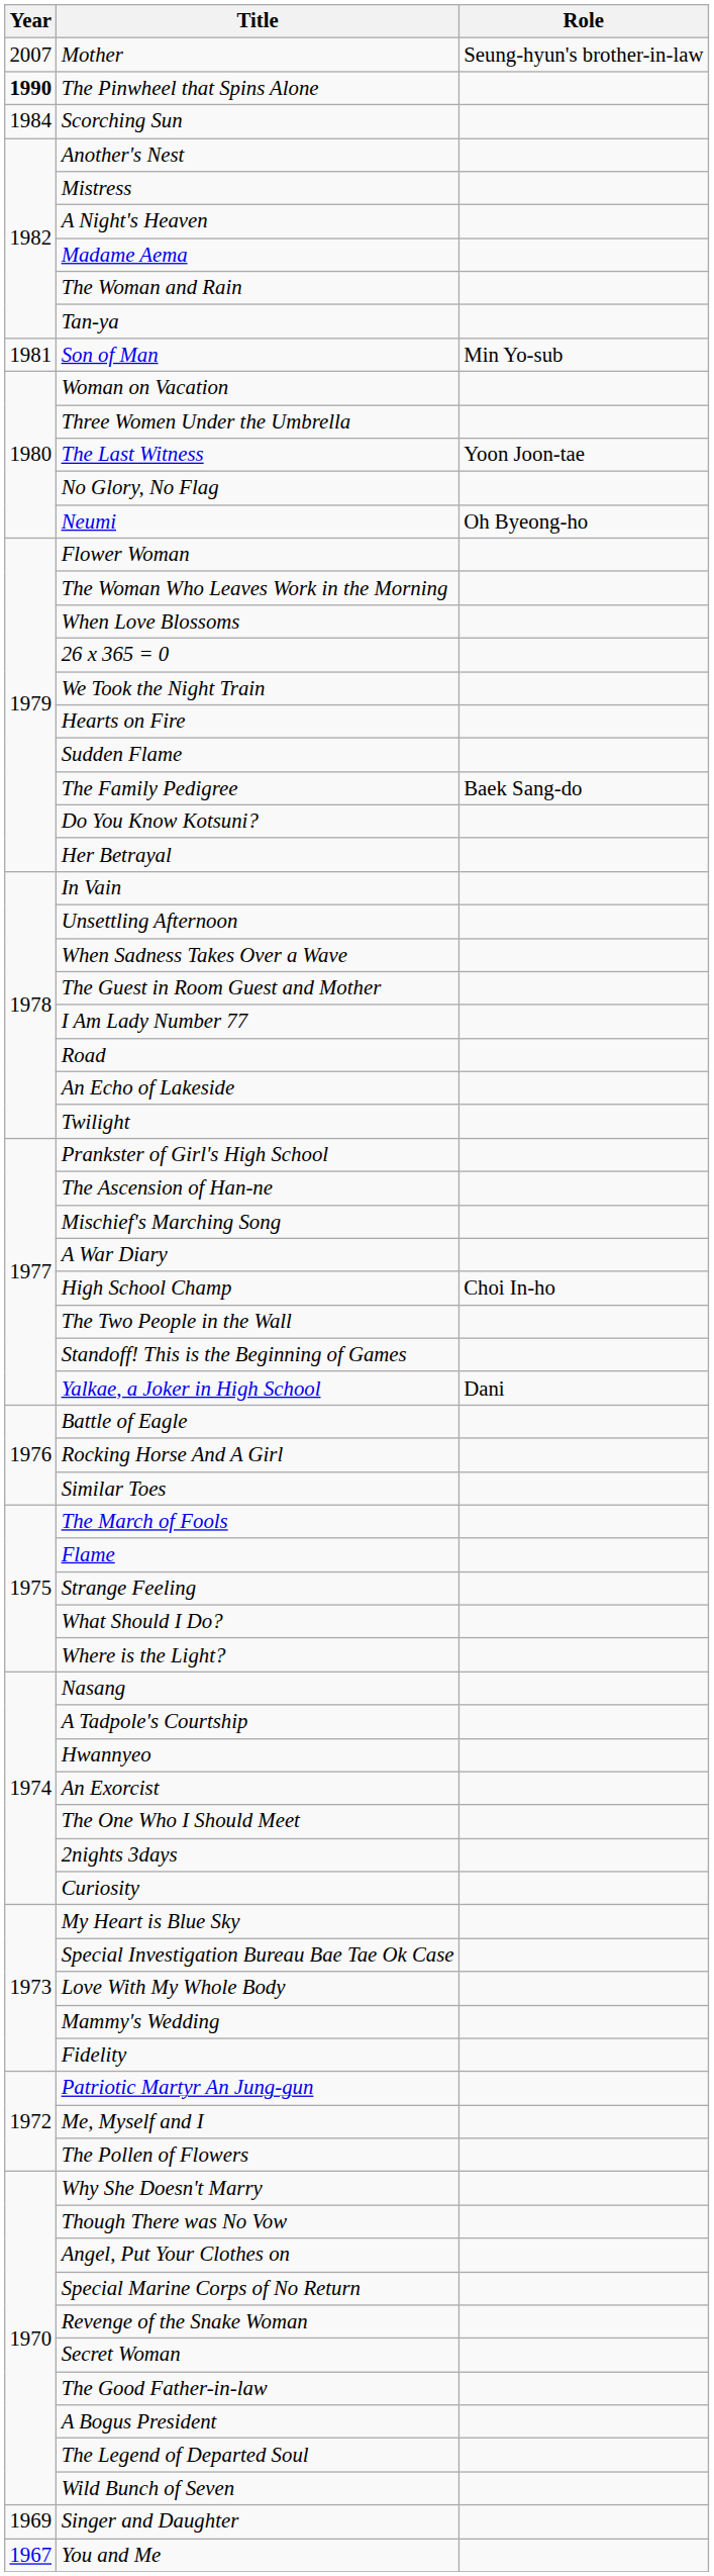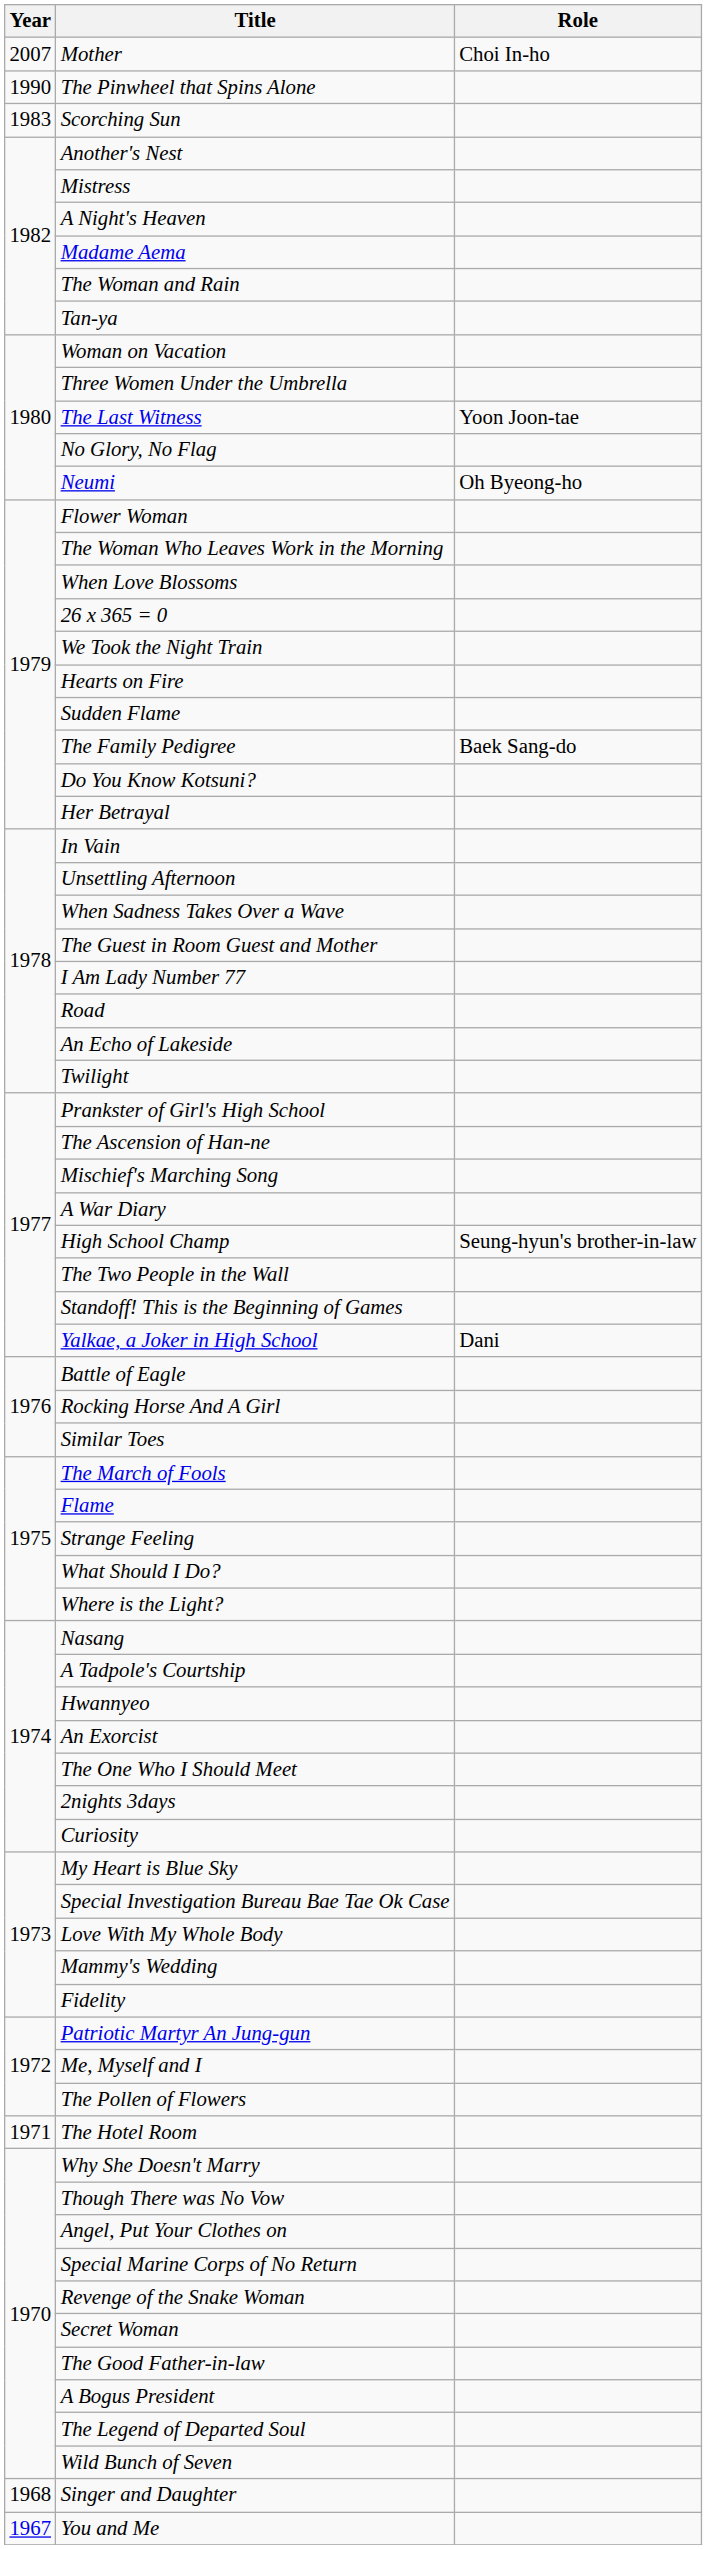Mother | Role: Seung-hyun's brother-in-law -> Choi In-ho
The Pinwheel that Spins Alone | Year: bold -> normal
Scorching Sun | Year: 1984 -> 1983
- row: 1981 | Son of Man | Min Yo-sub
High School Champ | Role: Choi In-ho -> Seung-hyun's brother-in-law
+ row: 1971 | The Hotel Room
Singer and Daughter | Year: 1969 -> 1968
